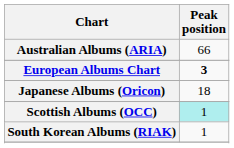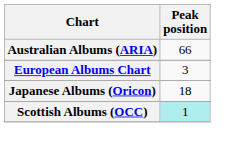European Albums Chart | Peak position: bold -> normal
- row: South Korean Albums (RIAK) | 1
